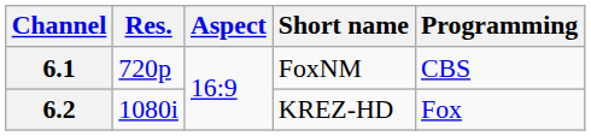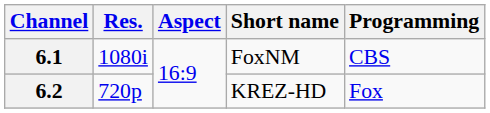6.1 | Res.: 720p -> 1080i
6.2 | Res.: 1080i -> 720p
